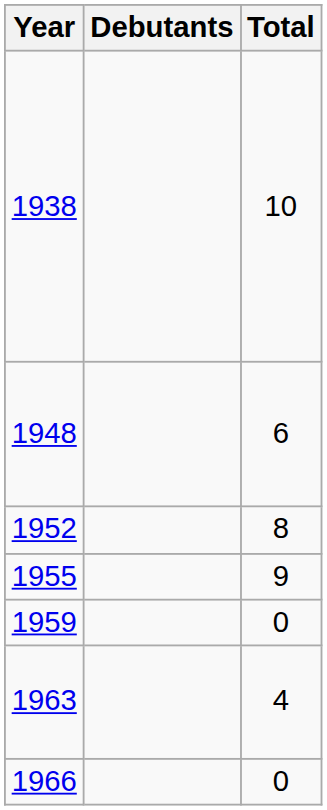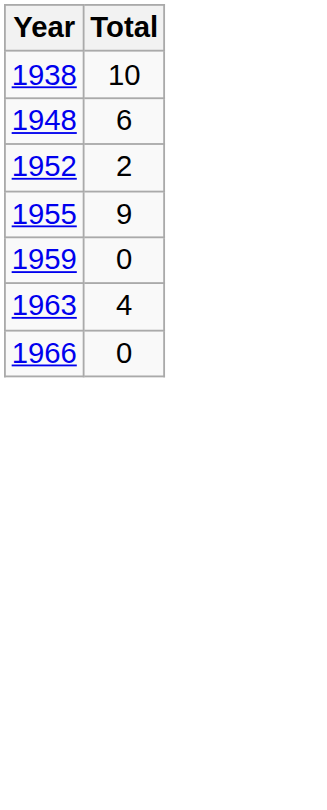- column: Debutants
1952 | Total: 8 -> 2
